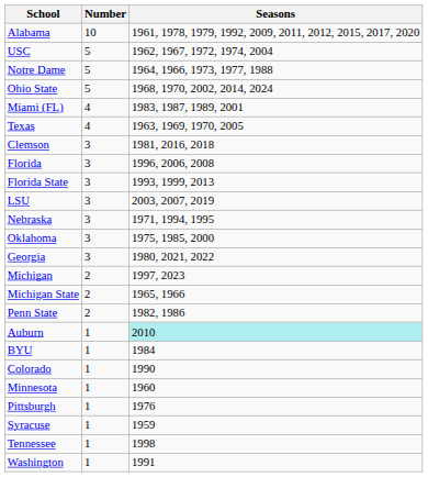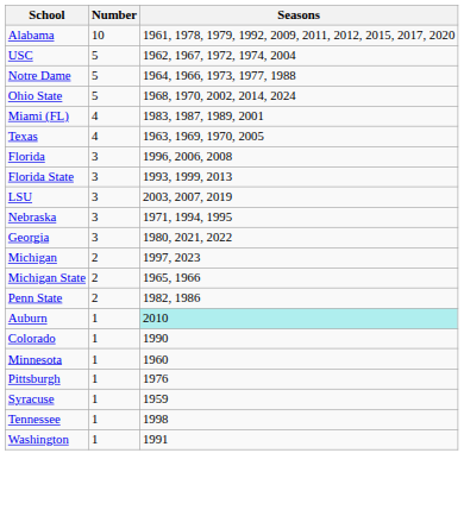- row: Clemson | 3 | 1981, 2016, 2018
- row: Oklahoma | 3 | 1975, 1985, 2000
- row: BYU | 1 | 1984
